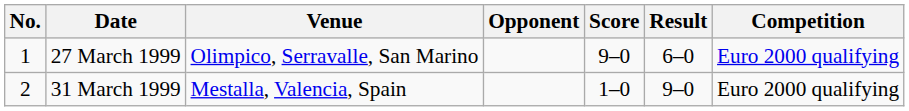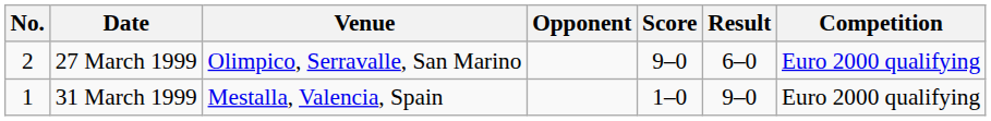27 March 1999 | No.: 1 -> 2
31 March 1999 | No.: 2 -> 1
